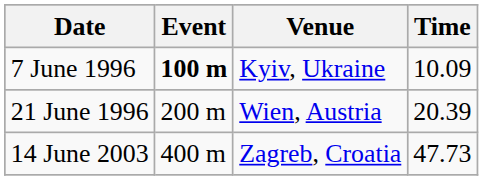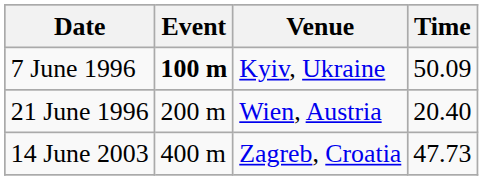7 June 1996 | Time: 10.09 -> 50.09
21 June 1996 | Time: 20.39 -> 20.40
